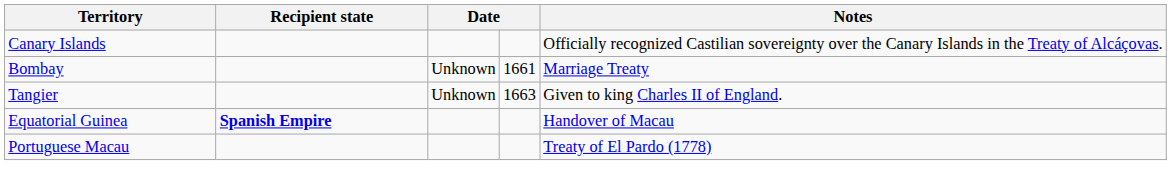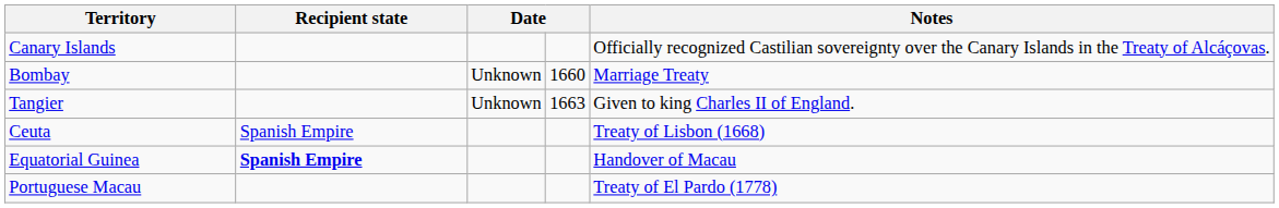Bombay | column 4: 1661 -> 1660
+ row: Ceuta | Spanish Empire | Treaty of Lisbon (1668)
